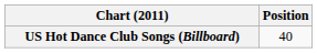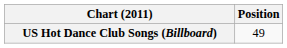US Hot Dance Club Songs (Billboard) | Position: 40 -> 49
